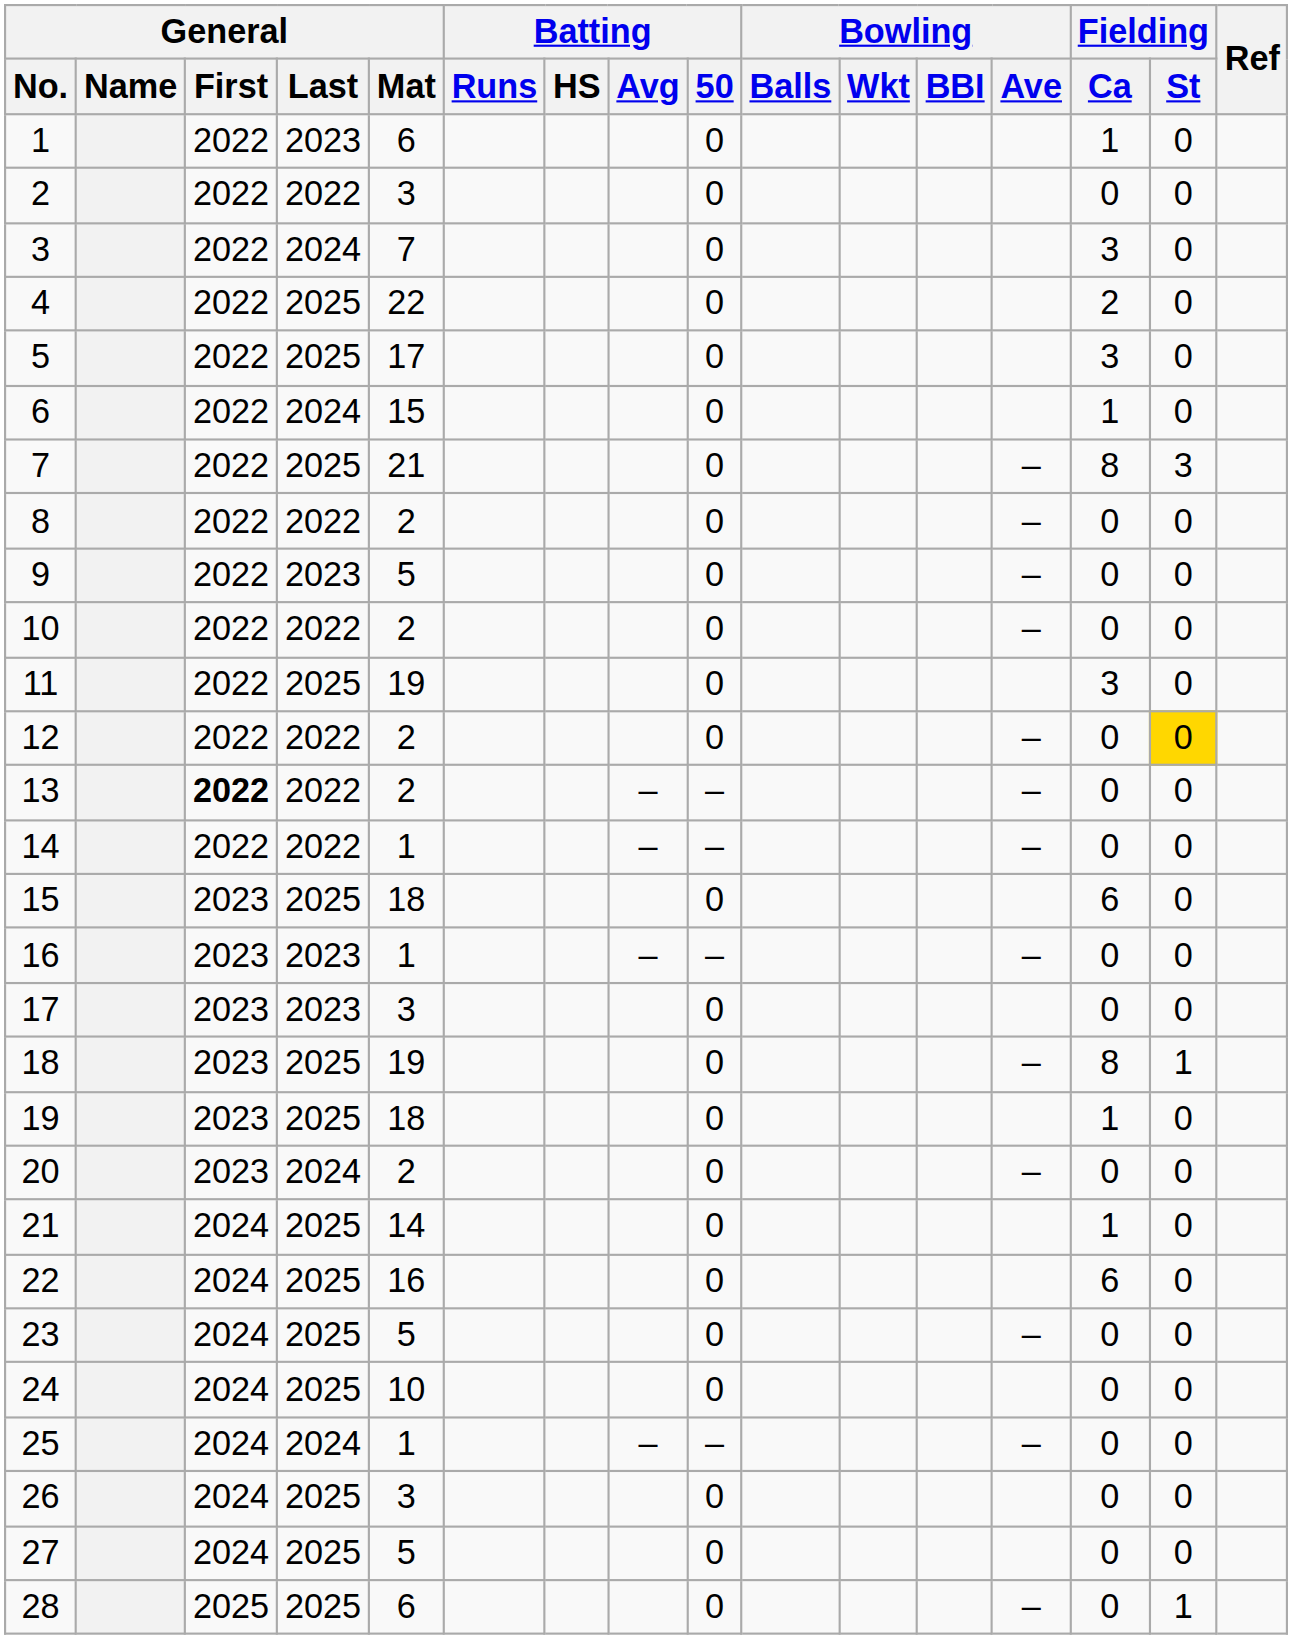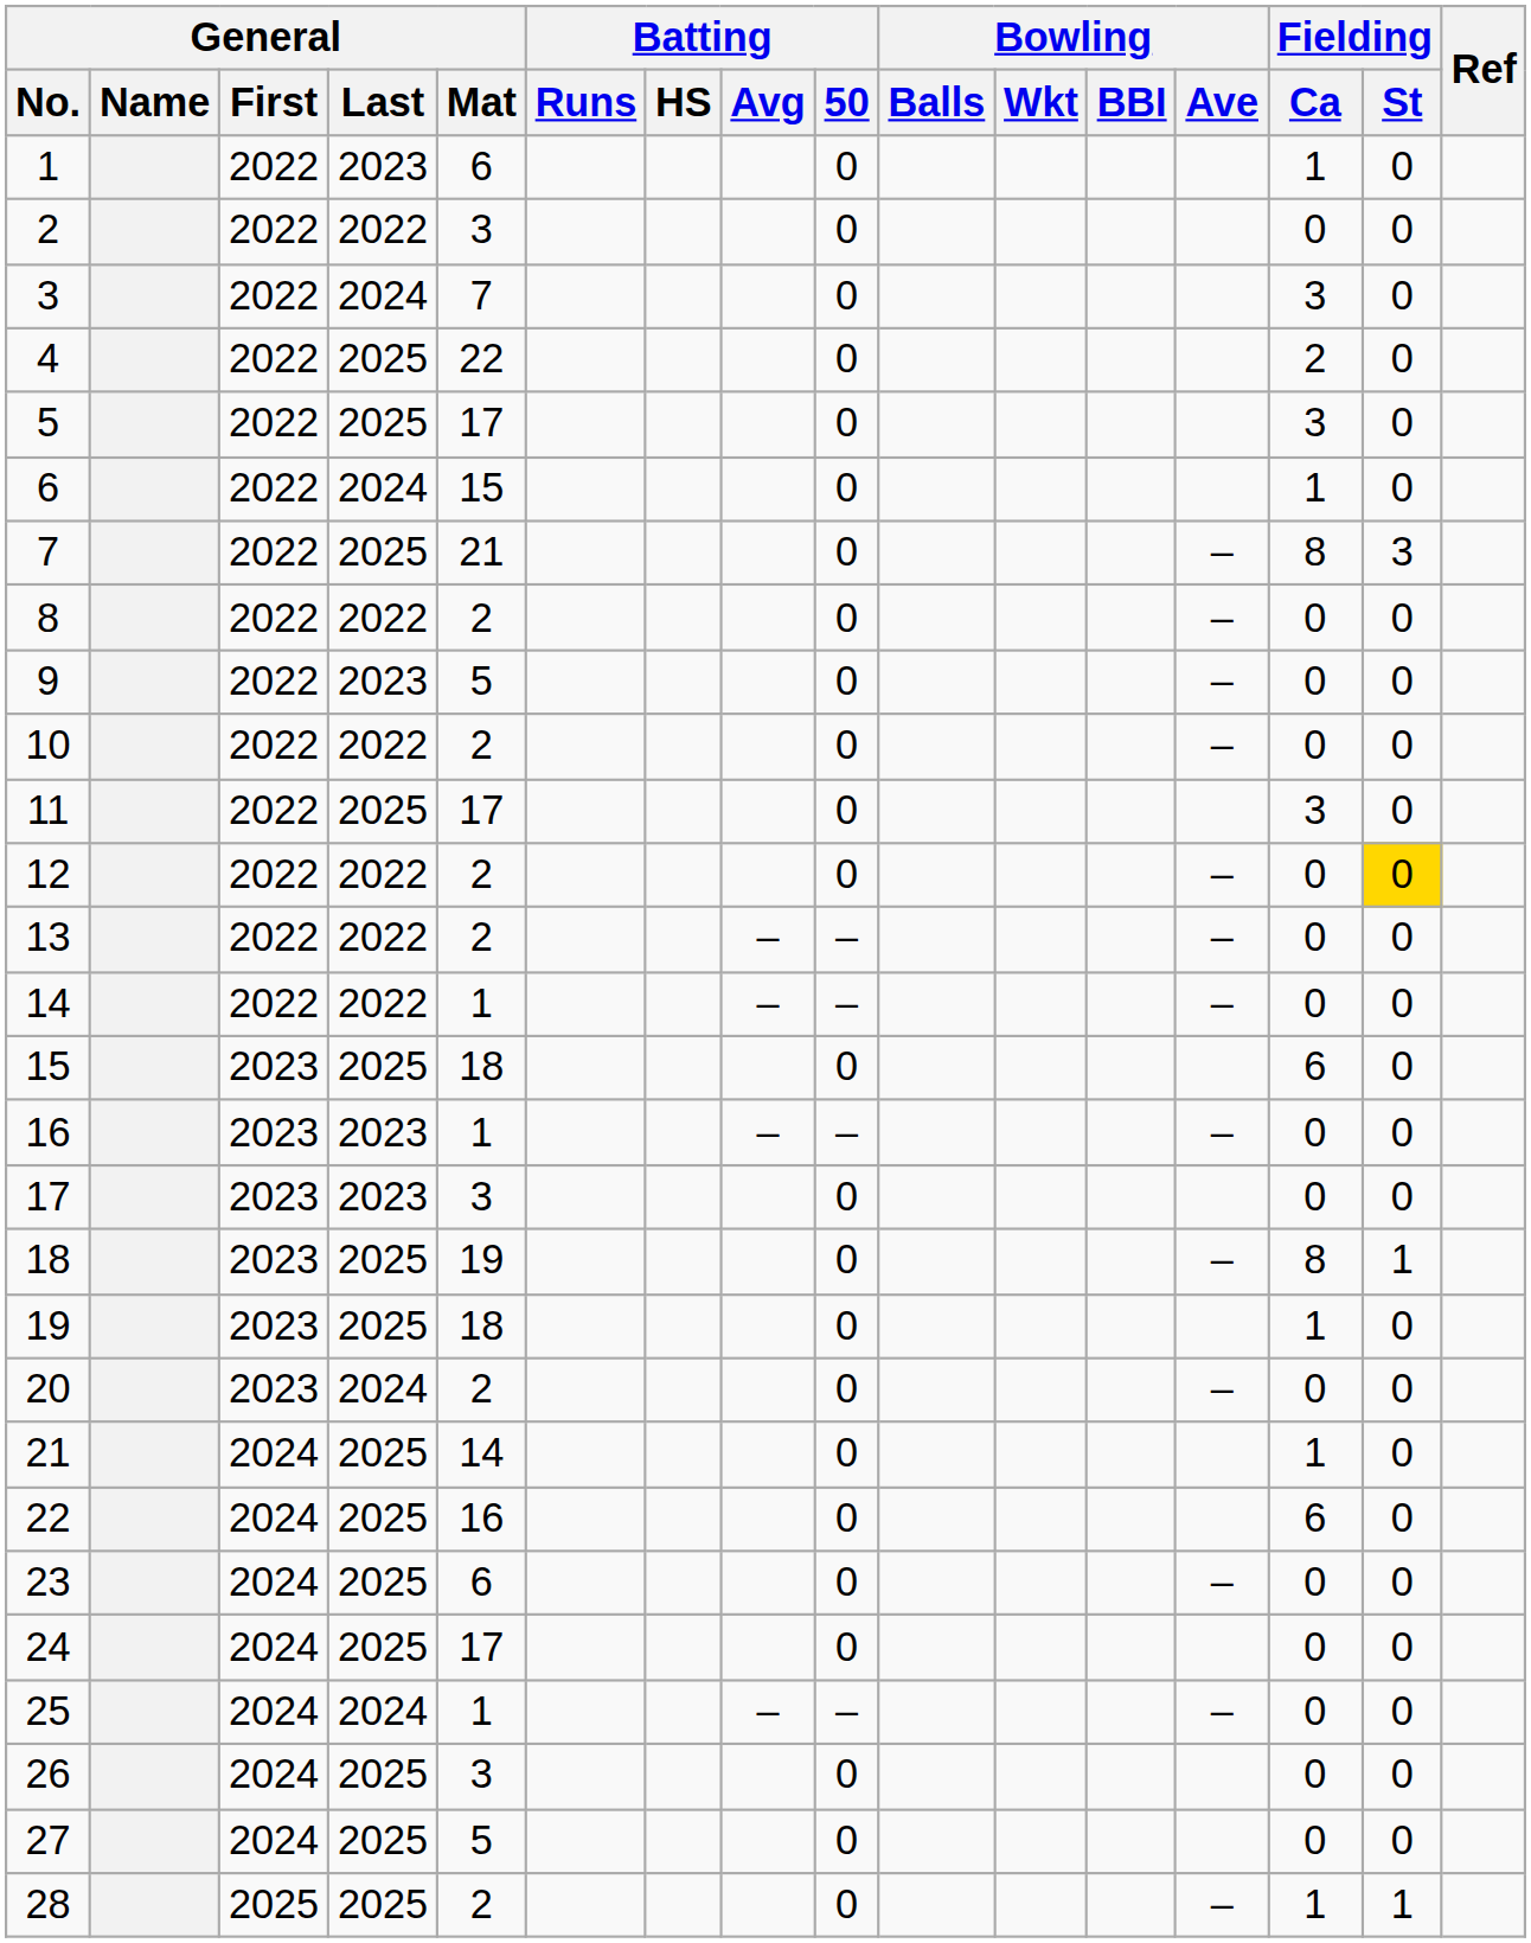11 | General / Mat: 19 -> 17
13 | General / First: bold -> normal
23 | General / Mat: 5 -> 6
24 | General / Mat: 10 -> 17
28 | General / Mat: 6 -> 2
28 | Fielding / Ca: 0 -> 1
